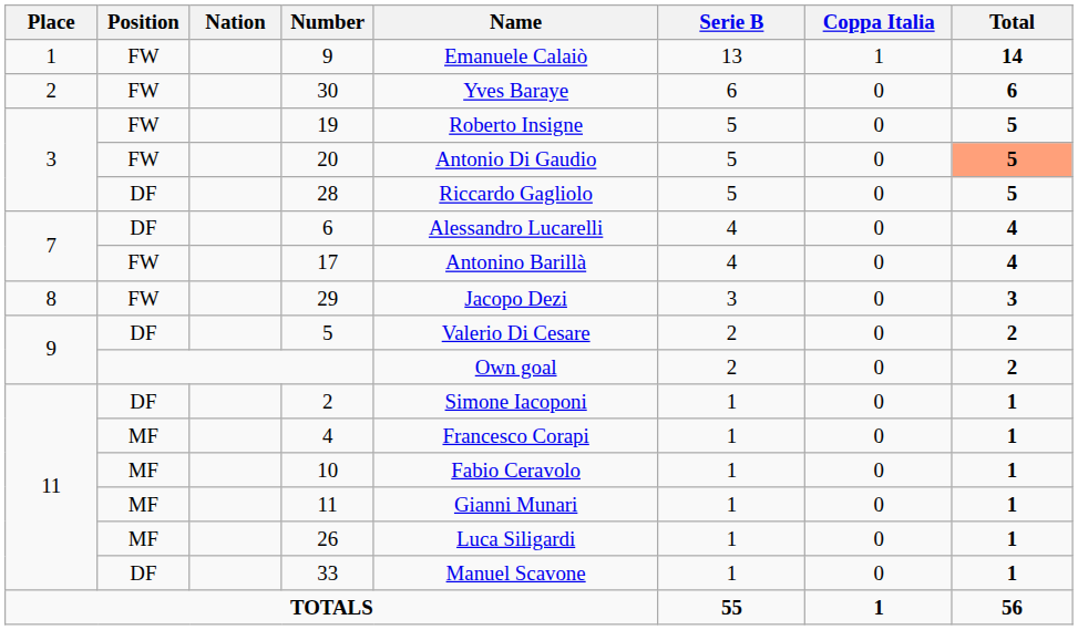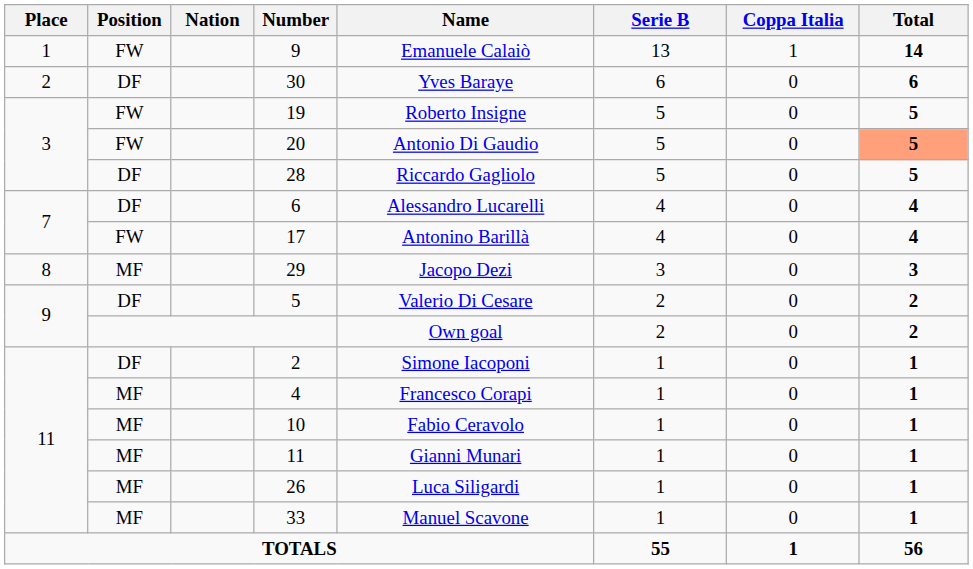30 | Position: FW -> DF
29 | Position: FW -> MF
33 | Position: DF -> MF
